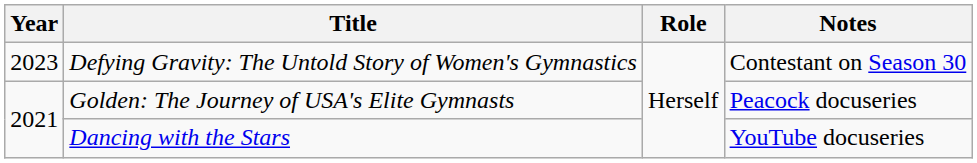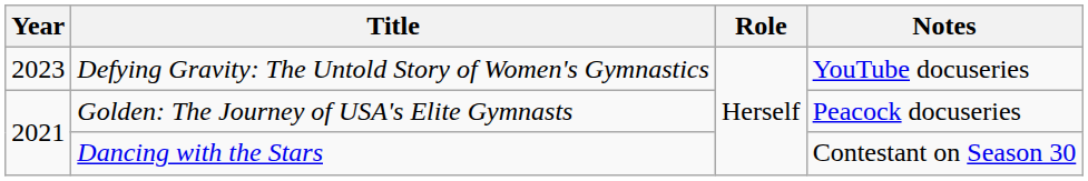Defying Gravity: The Untold Story of Women's Gymnastics | Notes: Contestant on Season 30 -> YouTube docuseries
Dancing with the Stars | Notes: YouTube docuseries -> Contestant on Season 30
